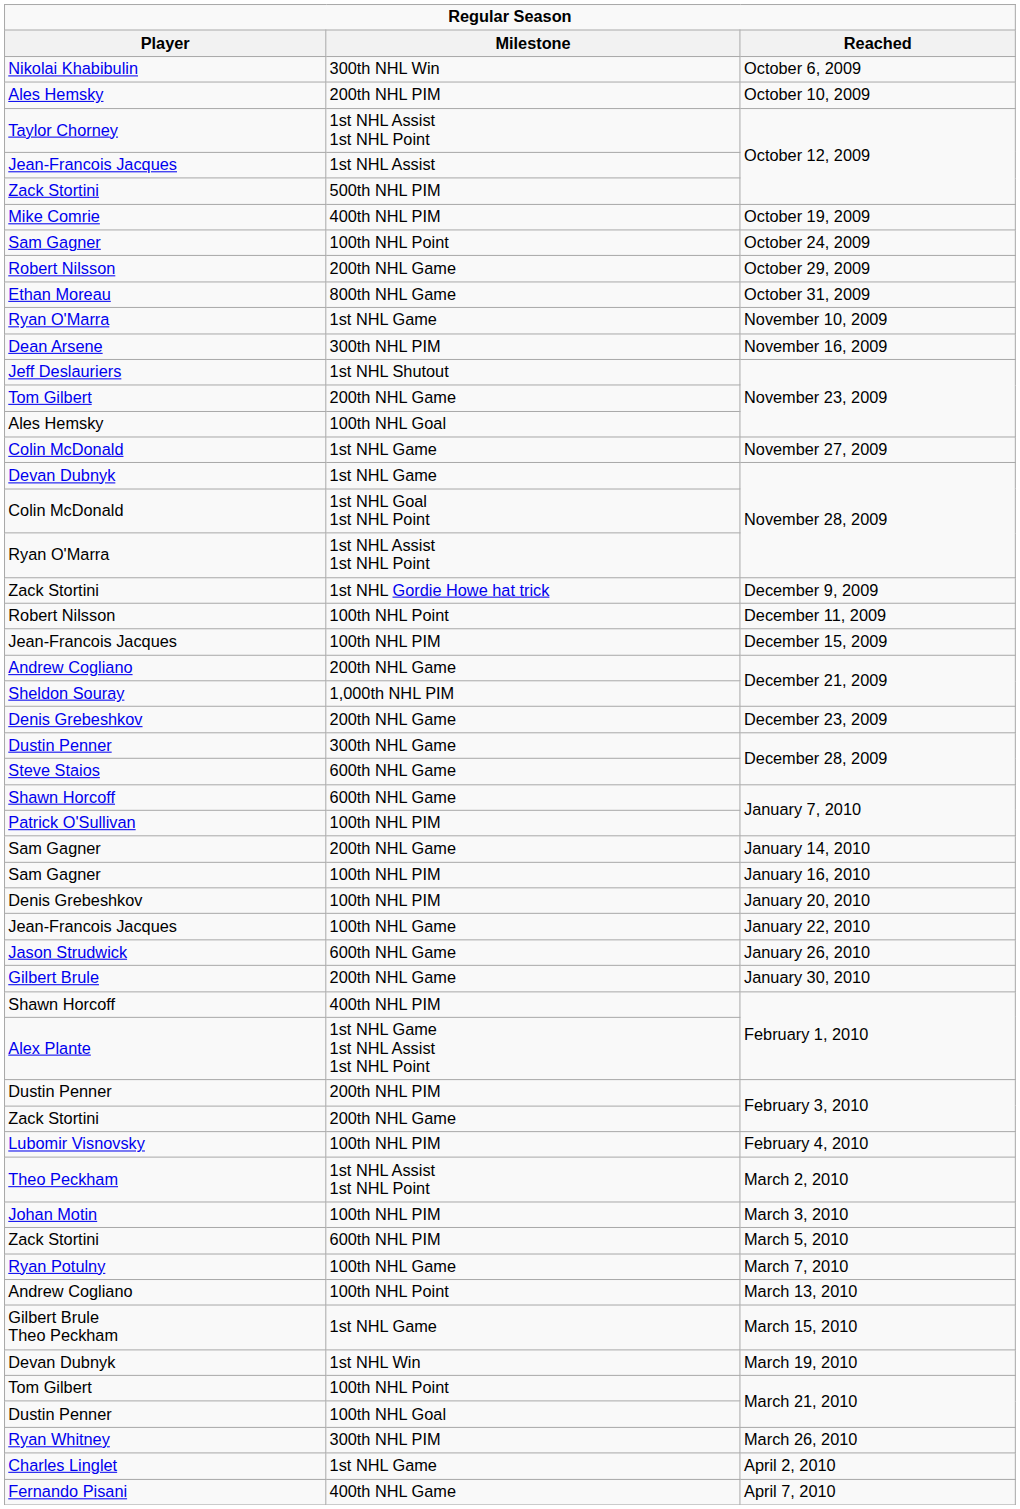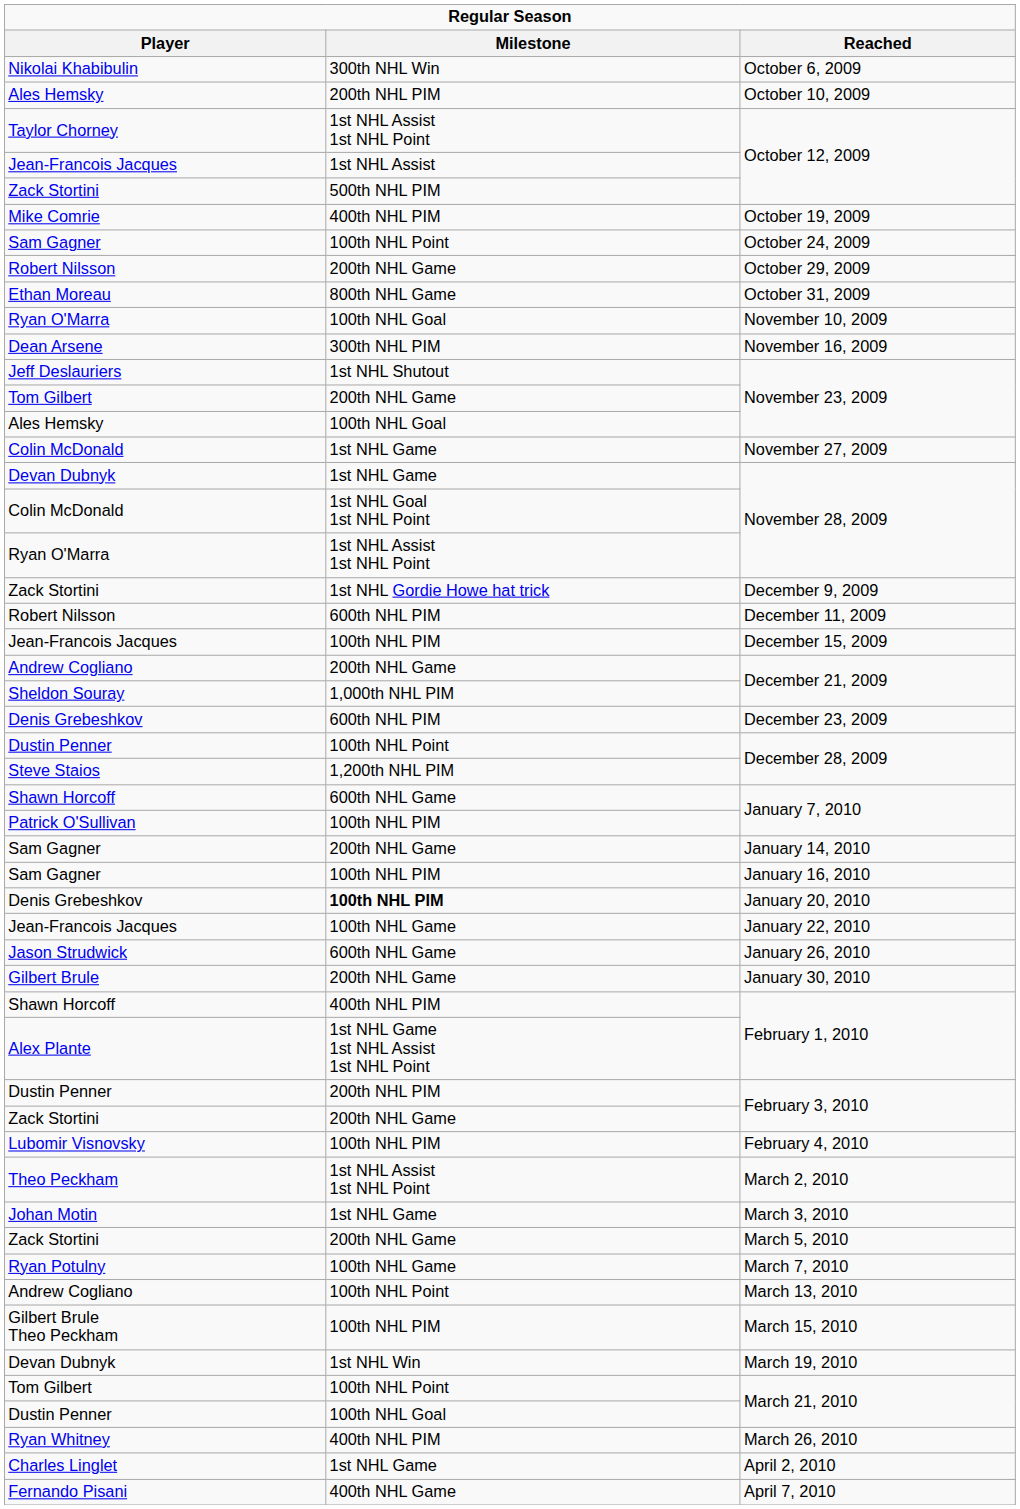November 10, 2009 | Milestone: 1st NHL Game -> 100th NHL Goal
December 11, 2009 | Milestone: 100th NHL Point -> 600th NHL PIM
December 23, 2009 | Milestone: 200th NHL Game -> 600th NHL PIM
Dustin Penner / December 28, 2009 | Milestone: 300th NHL Game -> 100th NHL Point
Steve Staios / December 28, 2009 | Milestone: 600th NHL Game -> 1,200th NHL PIM
January 20, 2010 | Milestone: normal -> bold
March 3, 2010 | Milestone: 100th NHL PIM -> 1st NHL Game
March 5, 2010 | Milestone: 600th NHL PIM -> 200th NHL Game
March 15, 2010 | Milestone: 1st NHL Game -> 100th NHL PIM
March 26, 2010 | Milestone: 300th NHL PIM -> 400th NHL PIM
